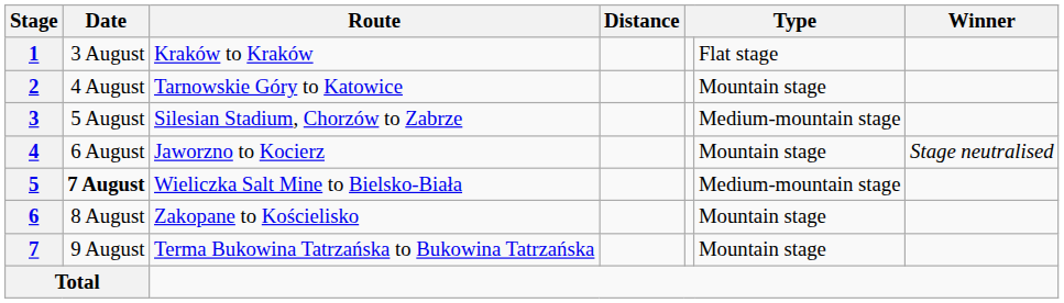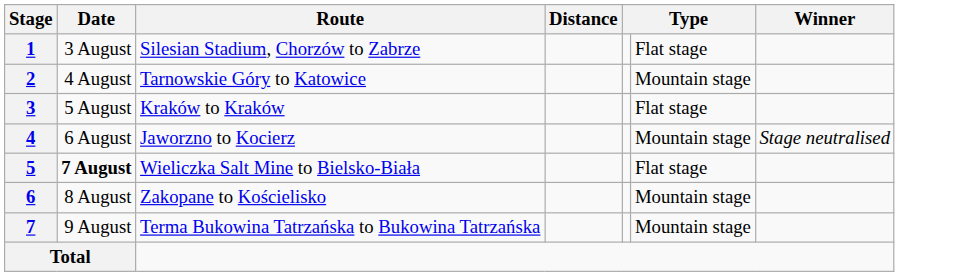1 | Route: Kraków to Kraków -> Silesian Stadium, Chorzów to Zabrze
3 | Route: Silesian Stadium, Chorzów to Zabrze -> Kraków to Kraków
3 | column 6: Medium-mountain stage -> Flat stage
5 | column 6: Medium-mountain stage -> Flat stage
